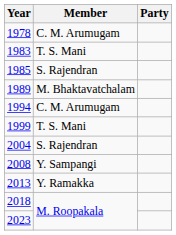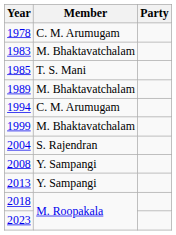1983 | Member: T. S. Mani -> M. Bhaktavatchalam
1985 | Member: S. Rajendran -> T. S. Mani
1999 | Member: T. S. Mani -> M. Bhaktavatchalam
2013 | Member: Y. Ramakka -> Y. Sampangi
